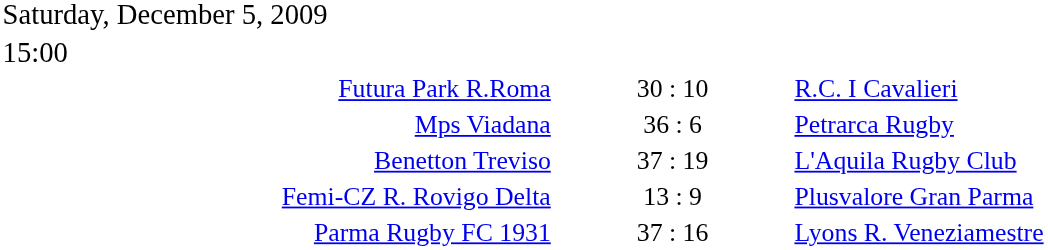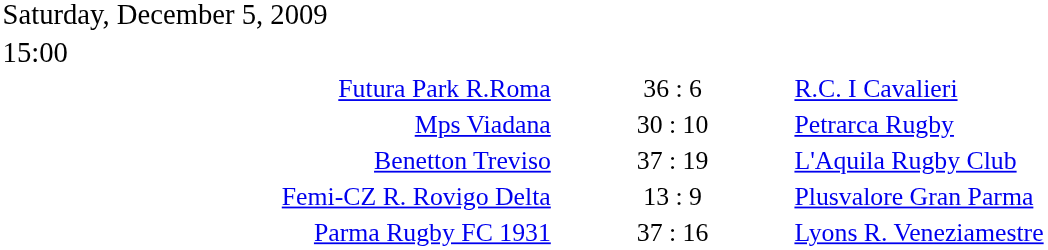Futura Park R.Roma | column 2: 30 : 10 -> 36 : 6
Mps Viadana | column 2: 36 : 6 -> 30 : 10
